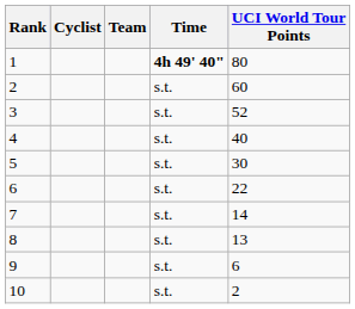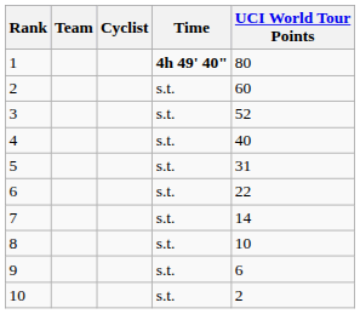columns swapped: Cyclist <-> Team
5 | UCI World Tour Points: 30 -> 31
8 | UCI World Tour Points: 13 -> 10
